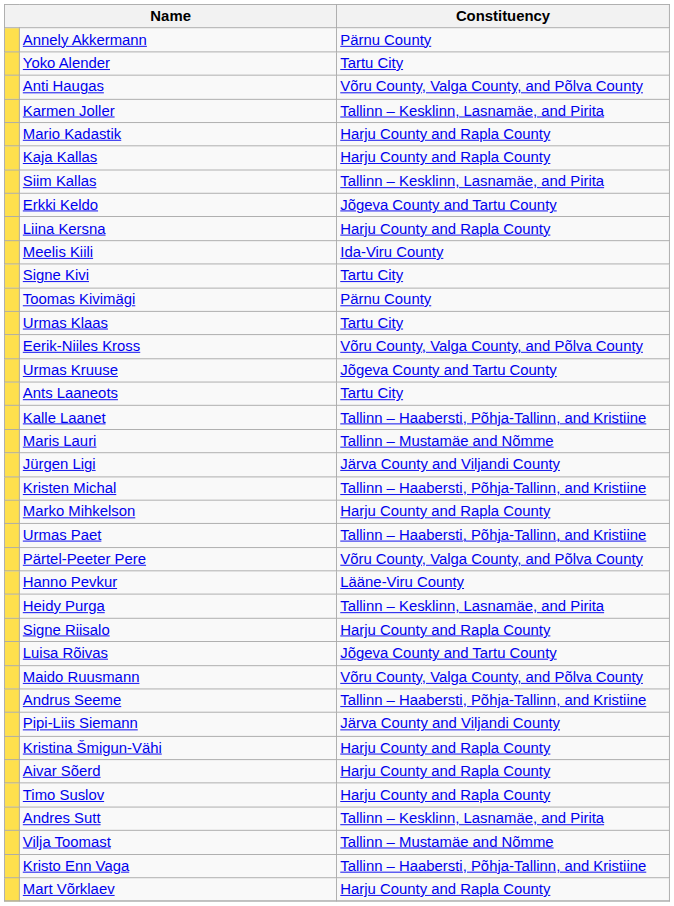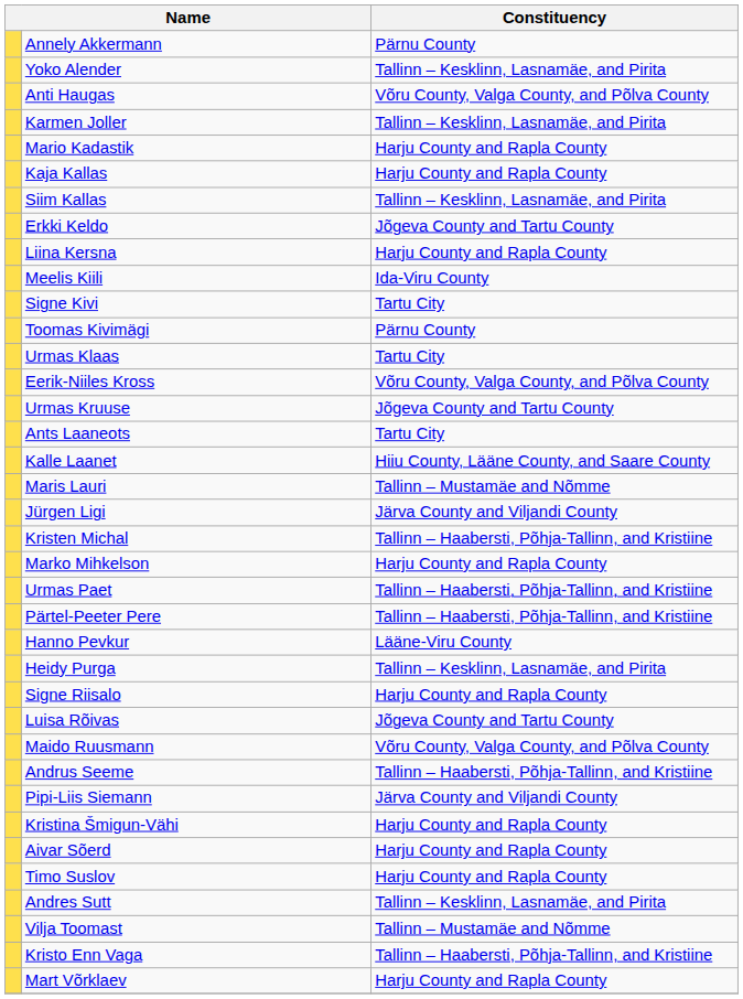Yoko Alender | Constituency: Tartu City -> Tallinn – Kesklinn, Lasnamäe, and Pirita
Kalle Laanet | Constituency: Tallinn – Haabersti, Põhja-Tallinn, and Kristiine -> Hiiu County, Lääne County, and Saare County
Pärtel-Peeter Pere | Constituency: Võru County, Valga County, and Põlva County -> Tallinn – Haabersti, Põhja-Tallinn, and Kristiine
